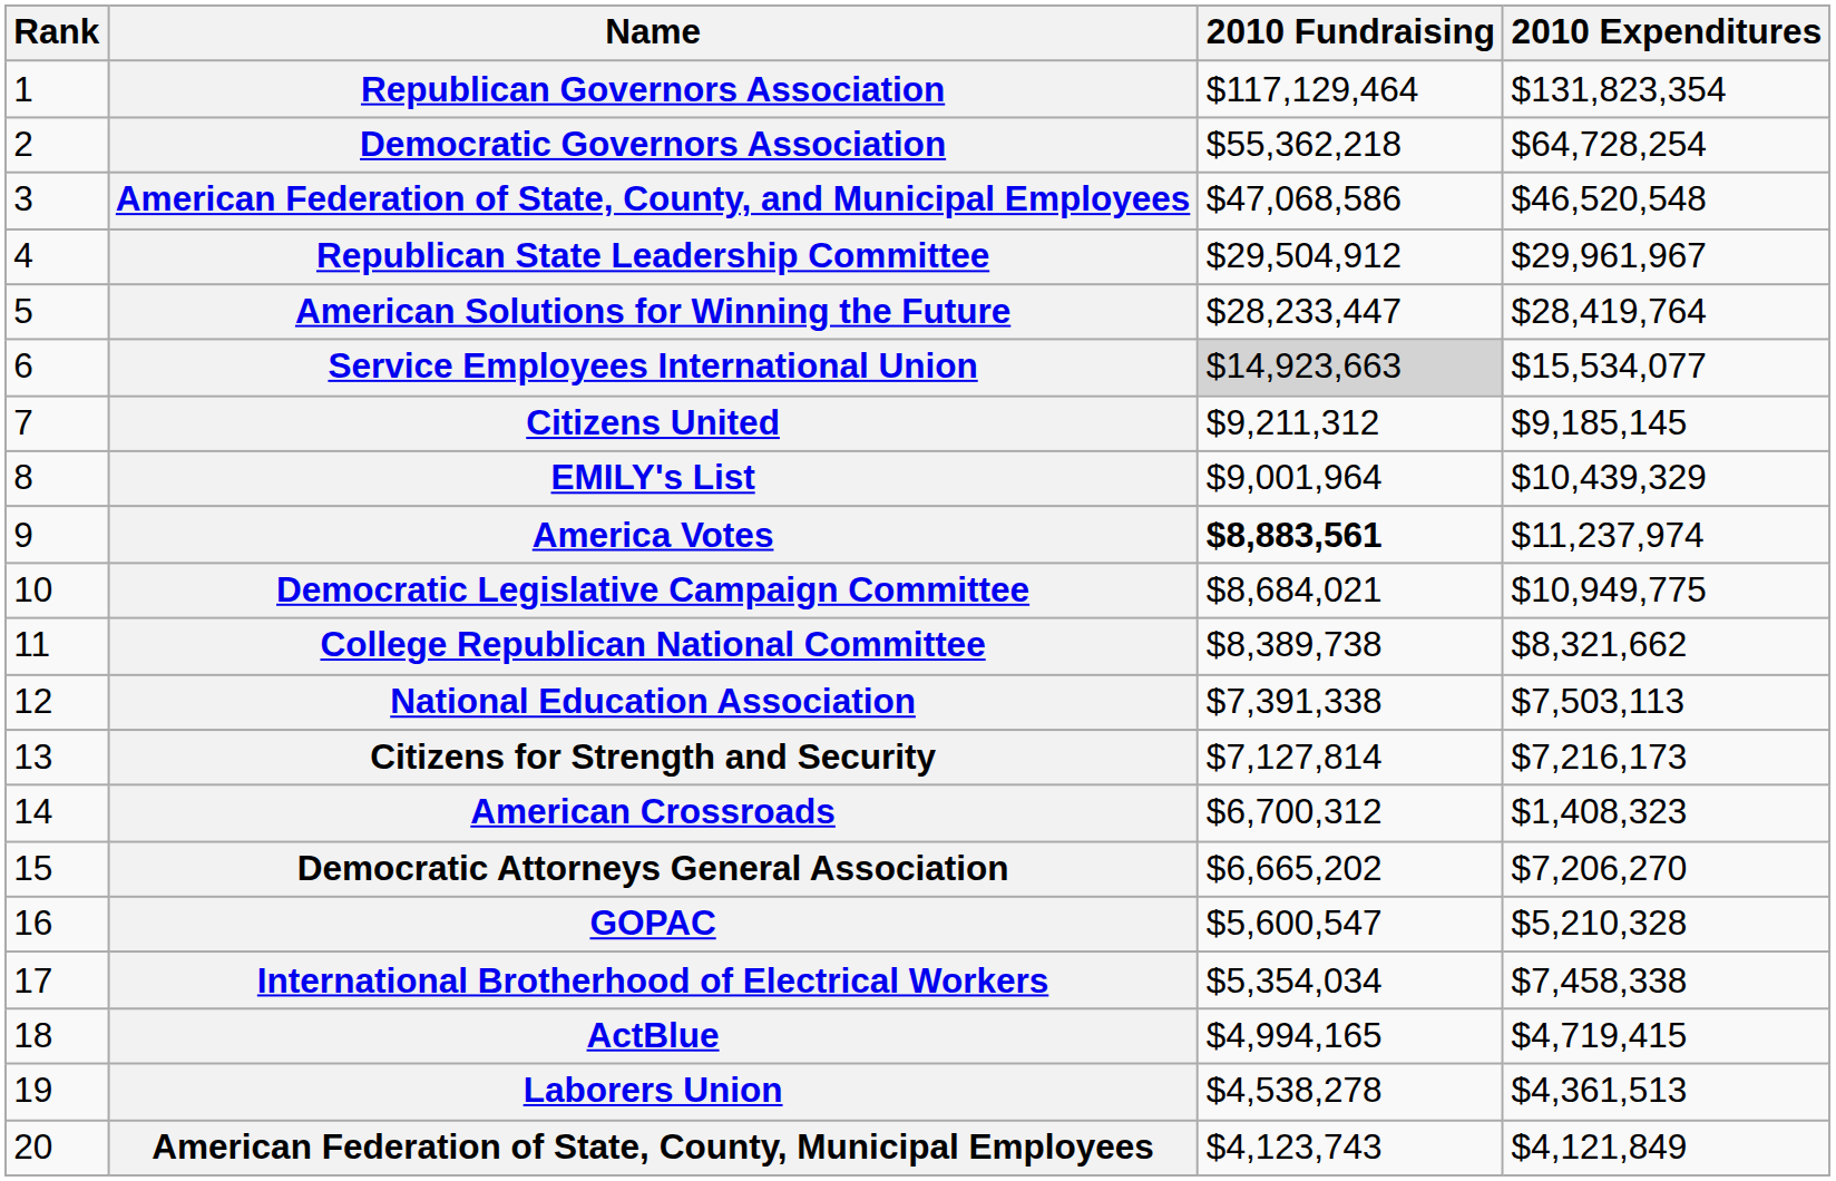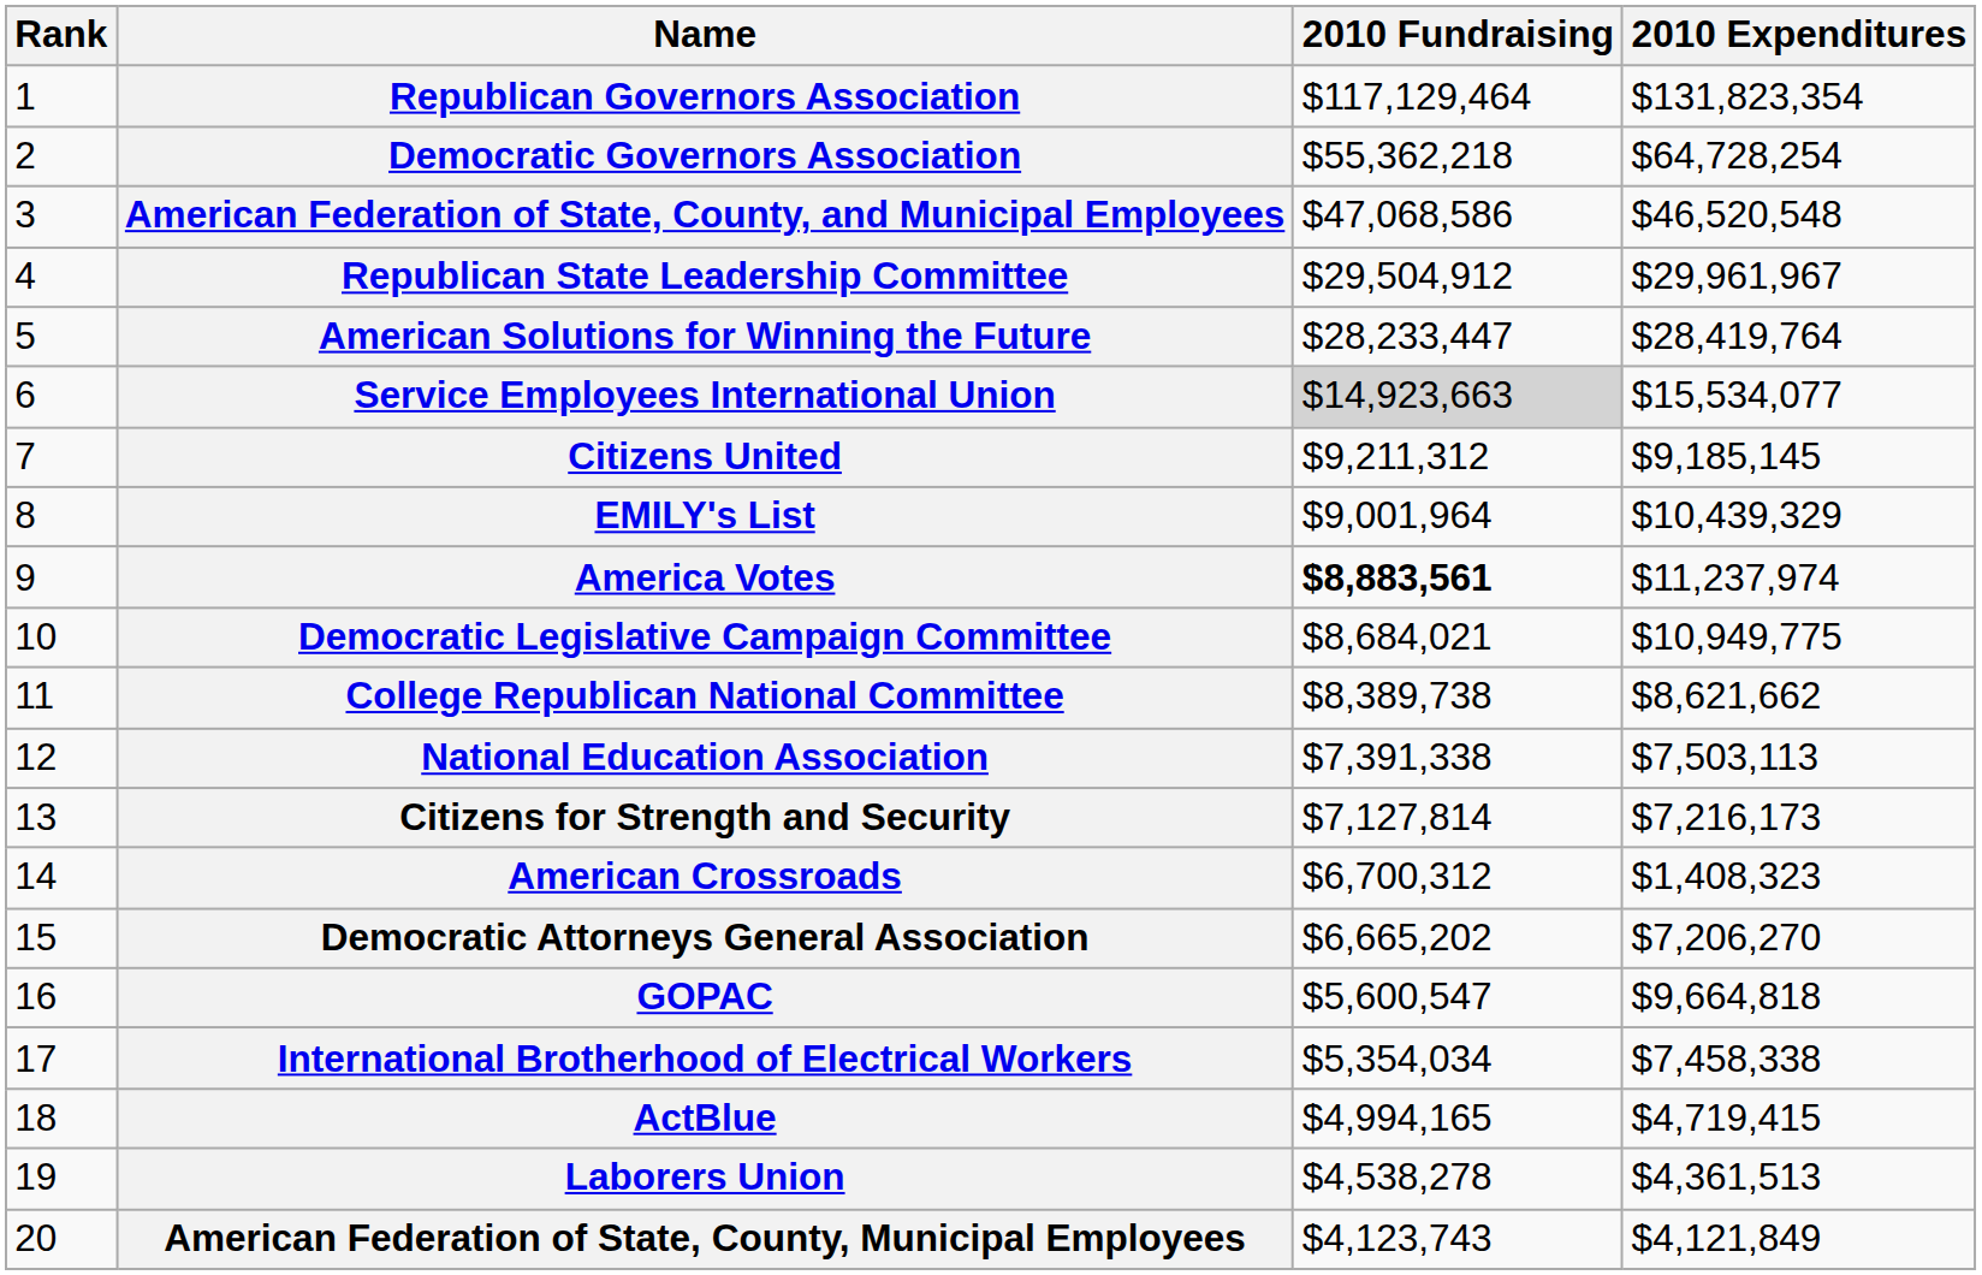College Republican National Committee | 2010 Expenditures: $8,321,662 -> $8,621,662
GOPAC | 2010 Expenditures: $5,210,328 -> $9,664,818
